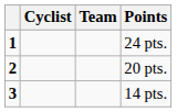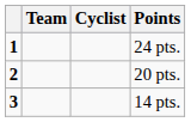columns swapped: Cyclist <-> Team
